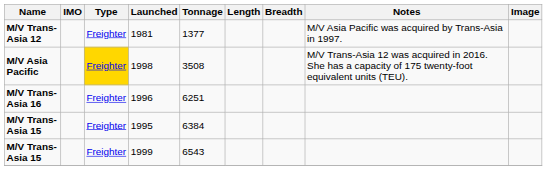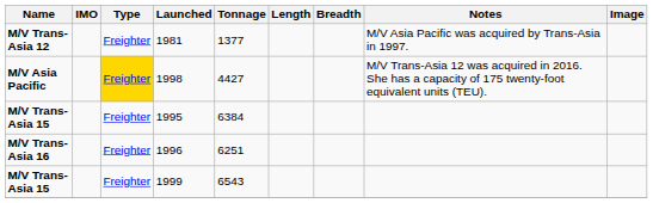1998 | Tonnage: 3508 -> 4427
rows swapped: 1995 <-> 1996
